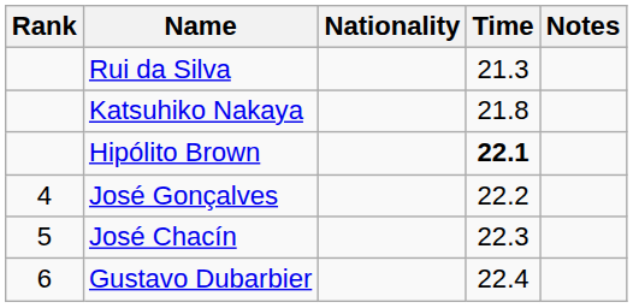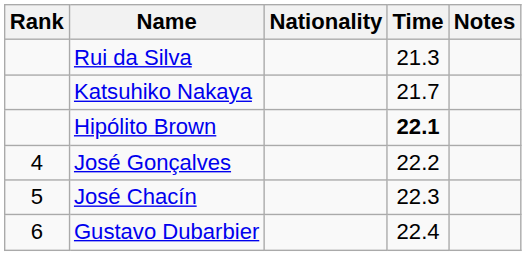Katsuhiko Nakaya | Time: 21.8 -> 21.7
